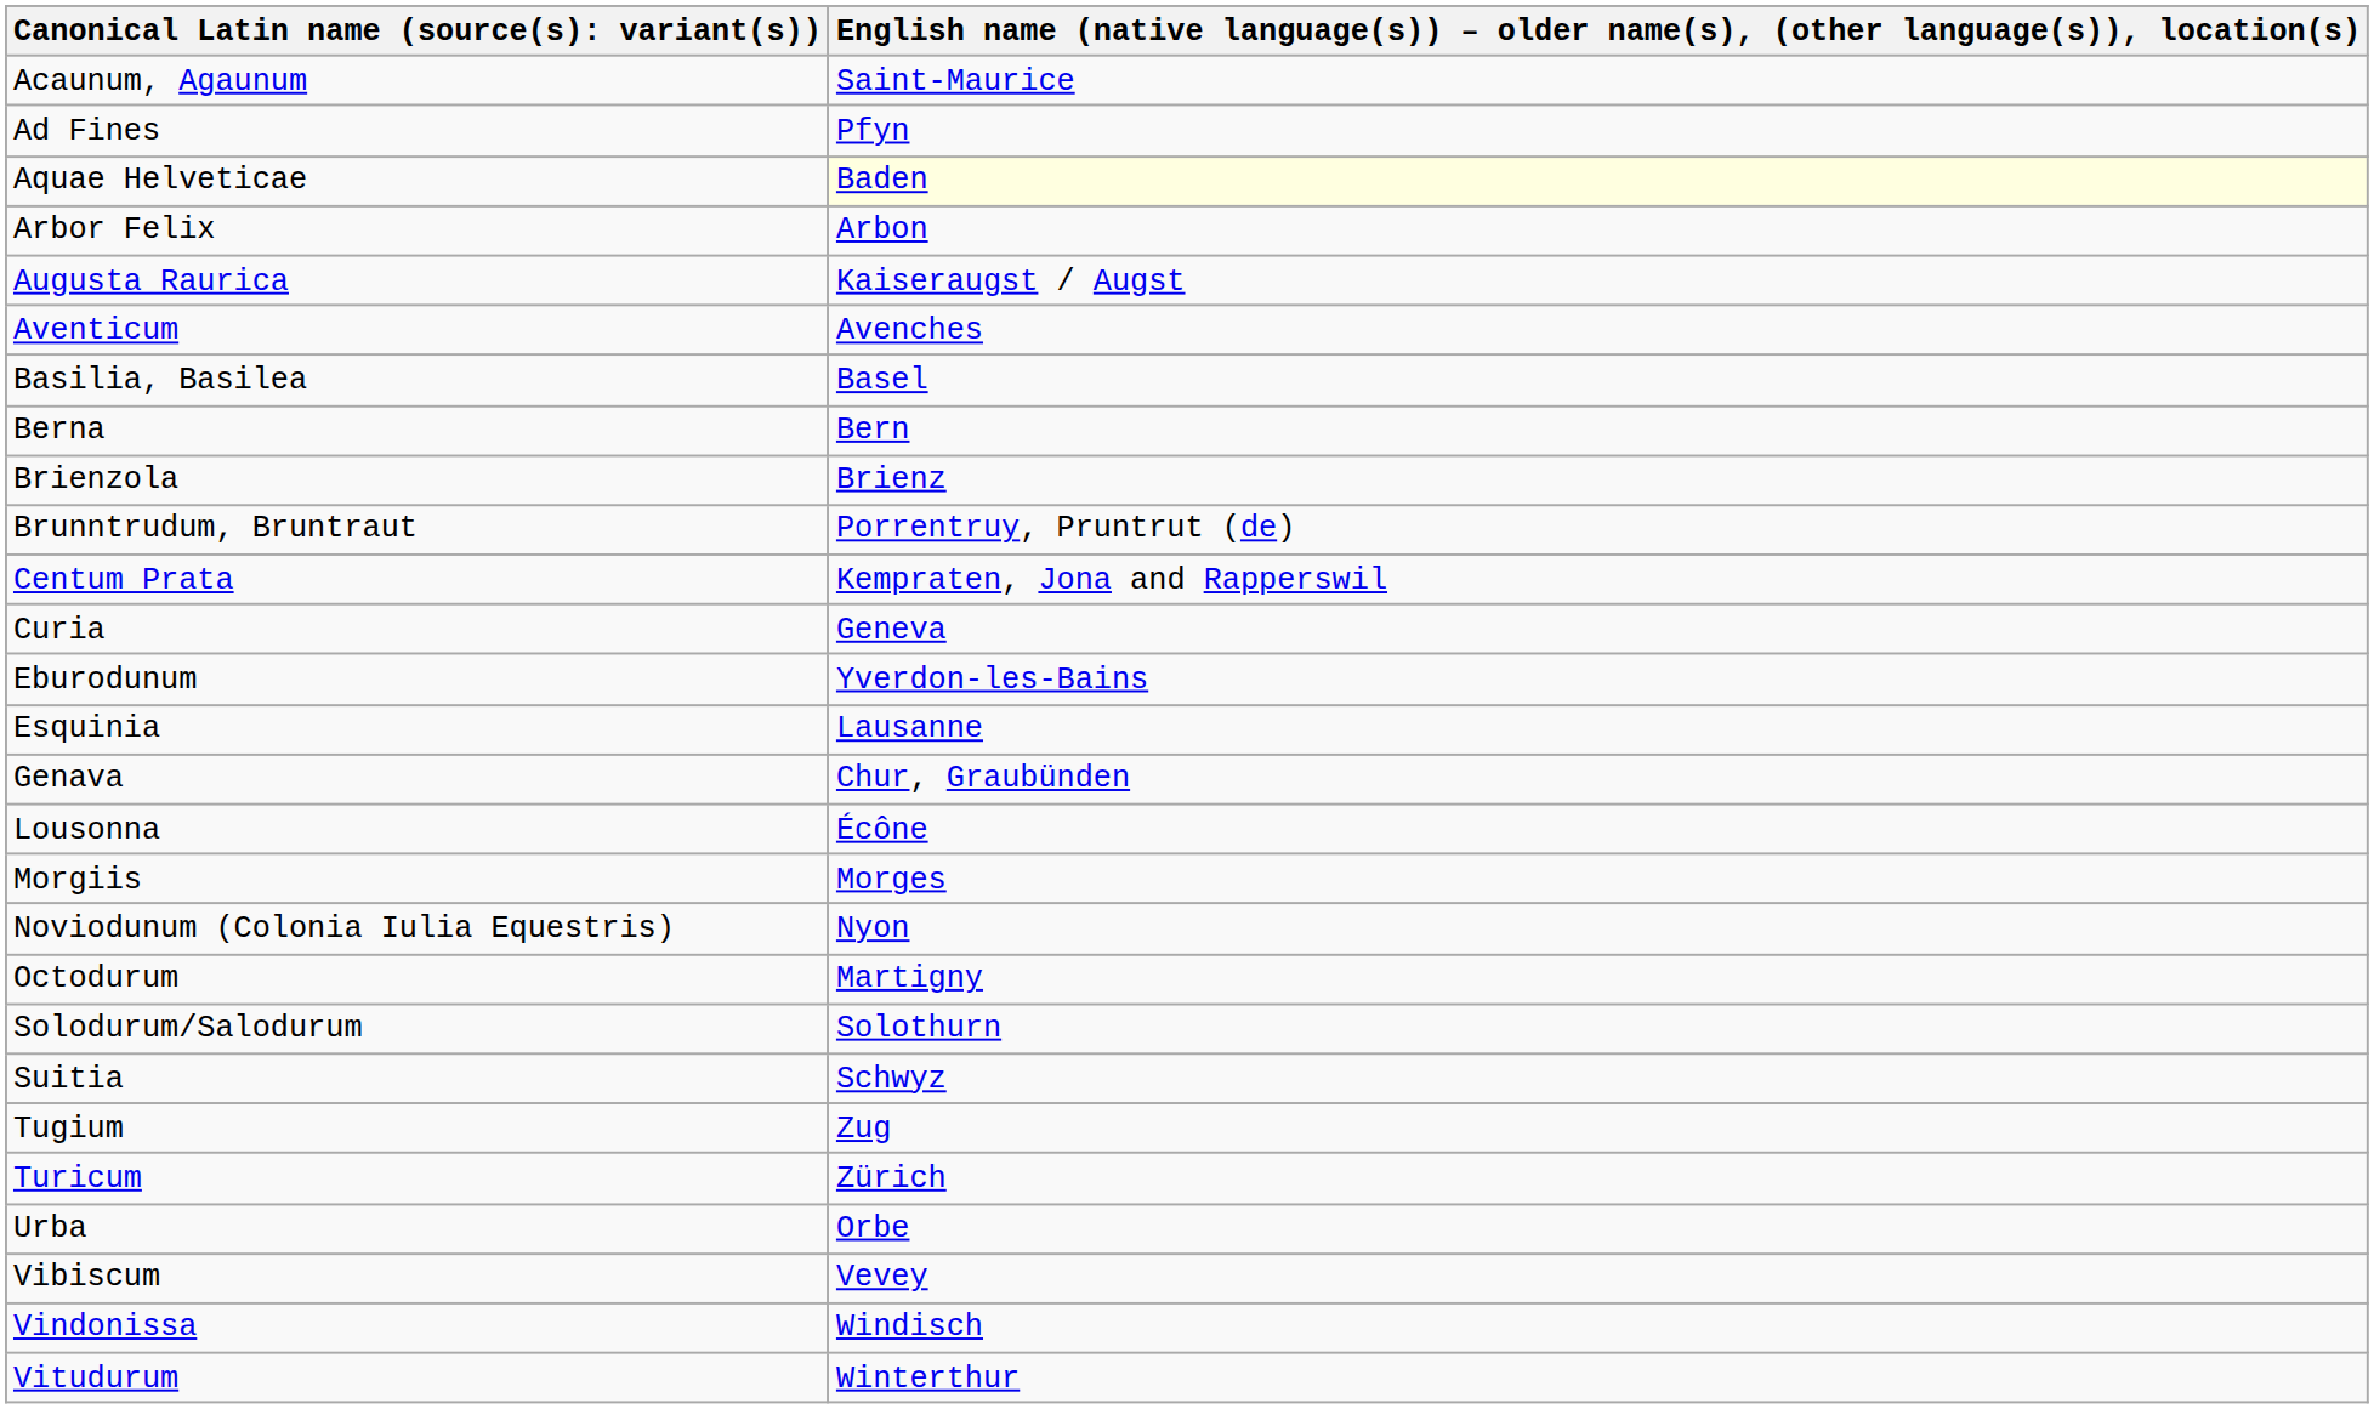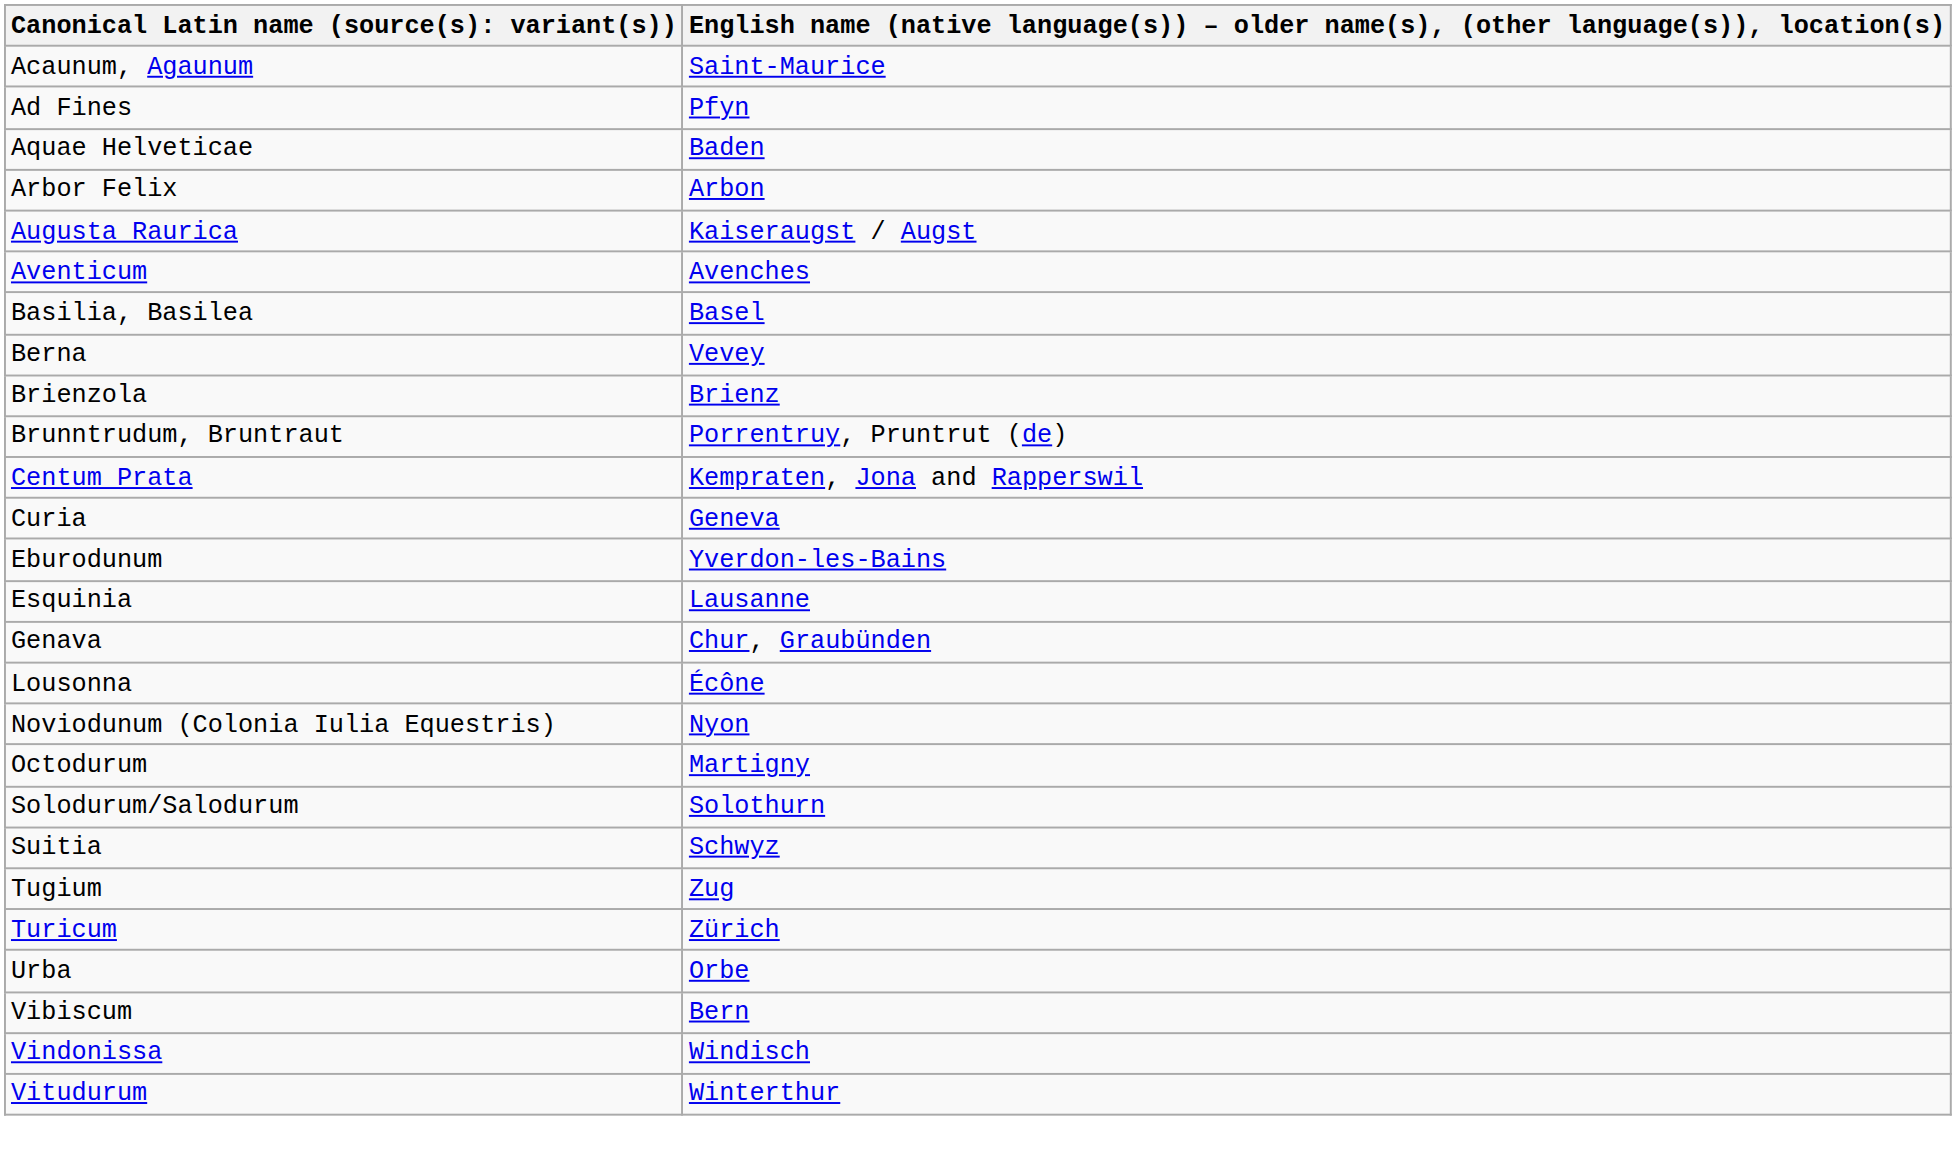Aquae Helveticae | column 2: lightyellow background -> no background
Berna | column 2: Bern -> Vevey
- row: Morgiis | Morges
Vibiscum | column 2: Vevey -> Bern
